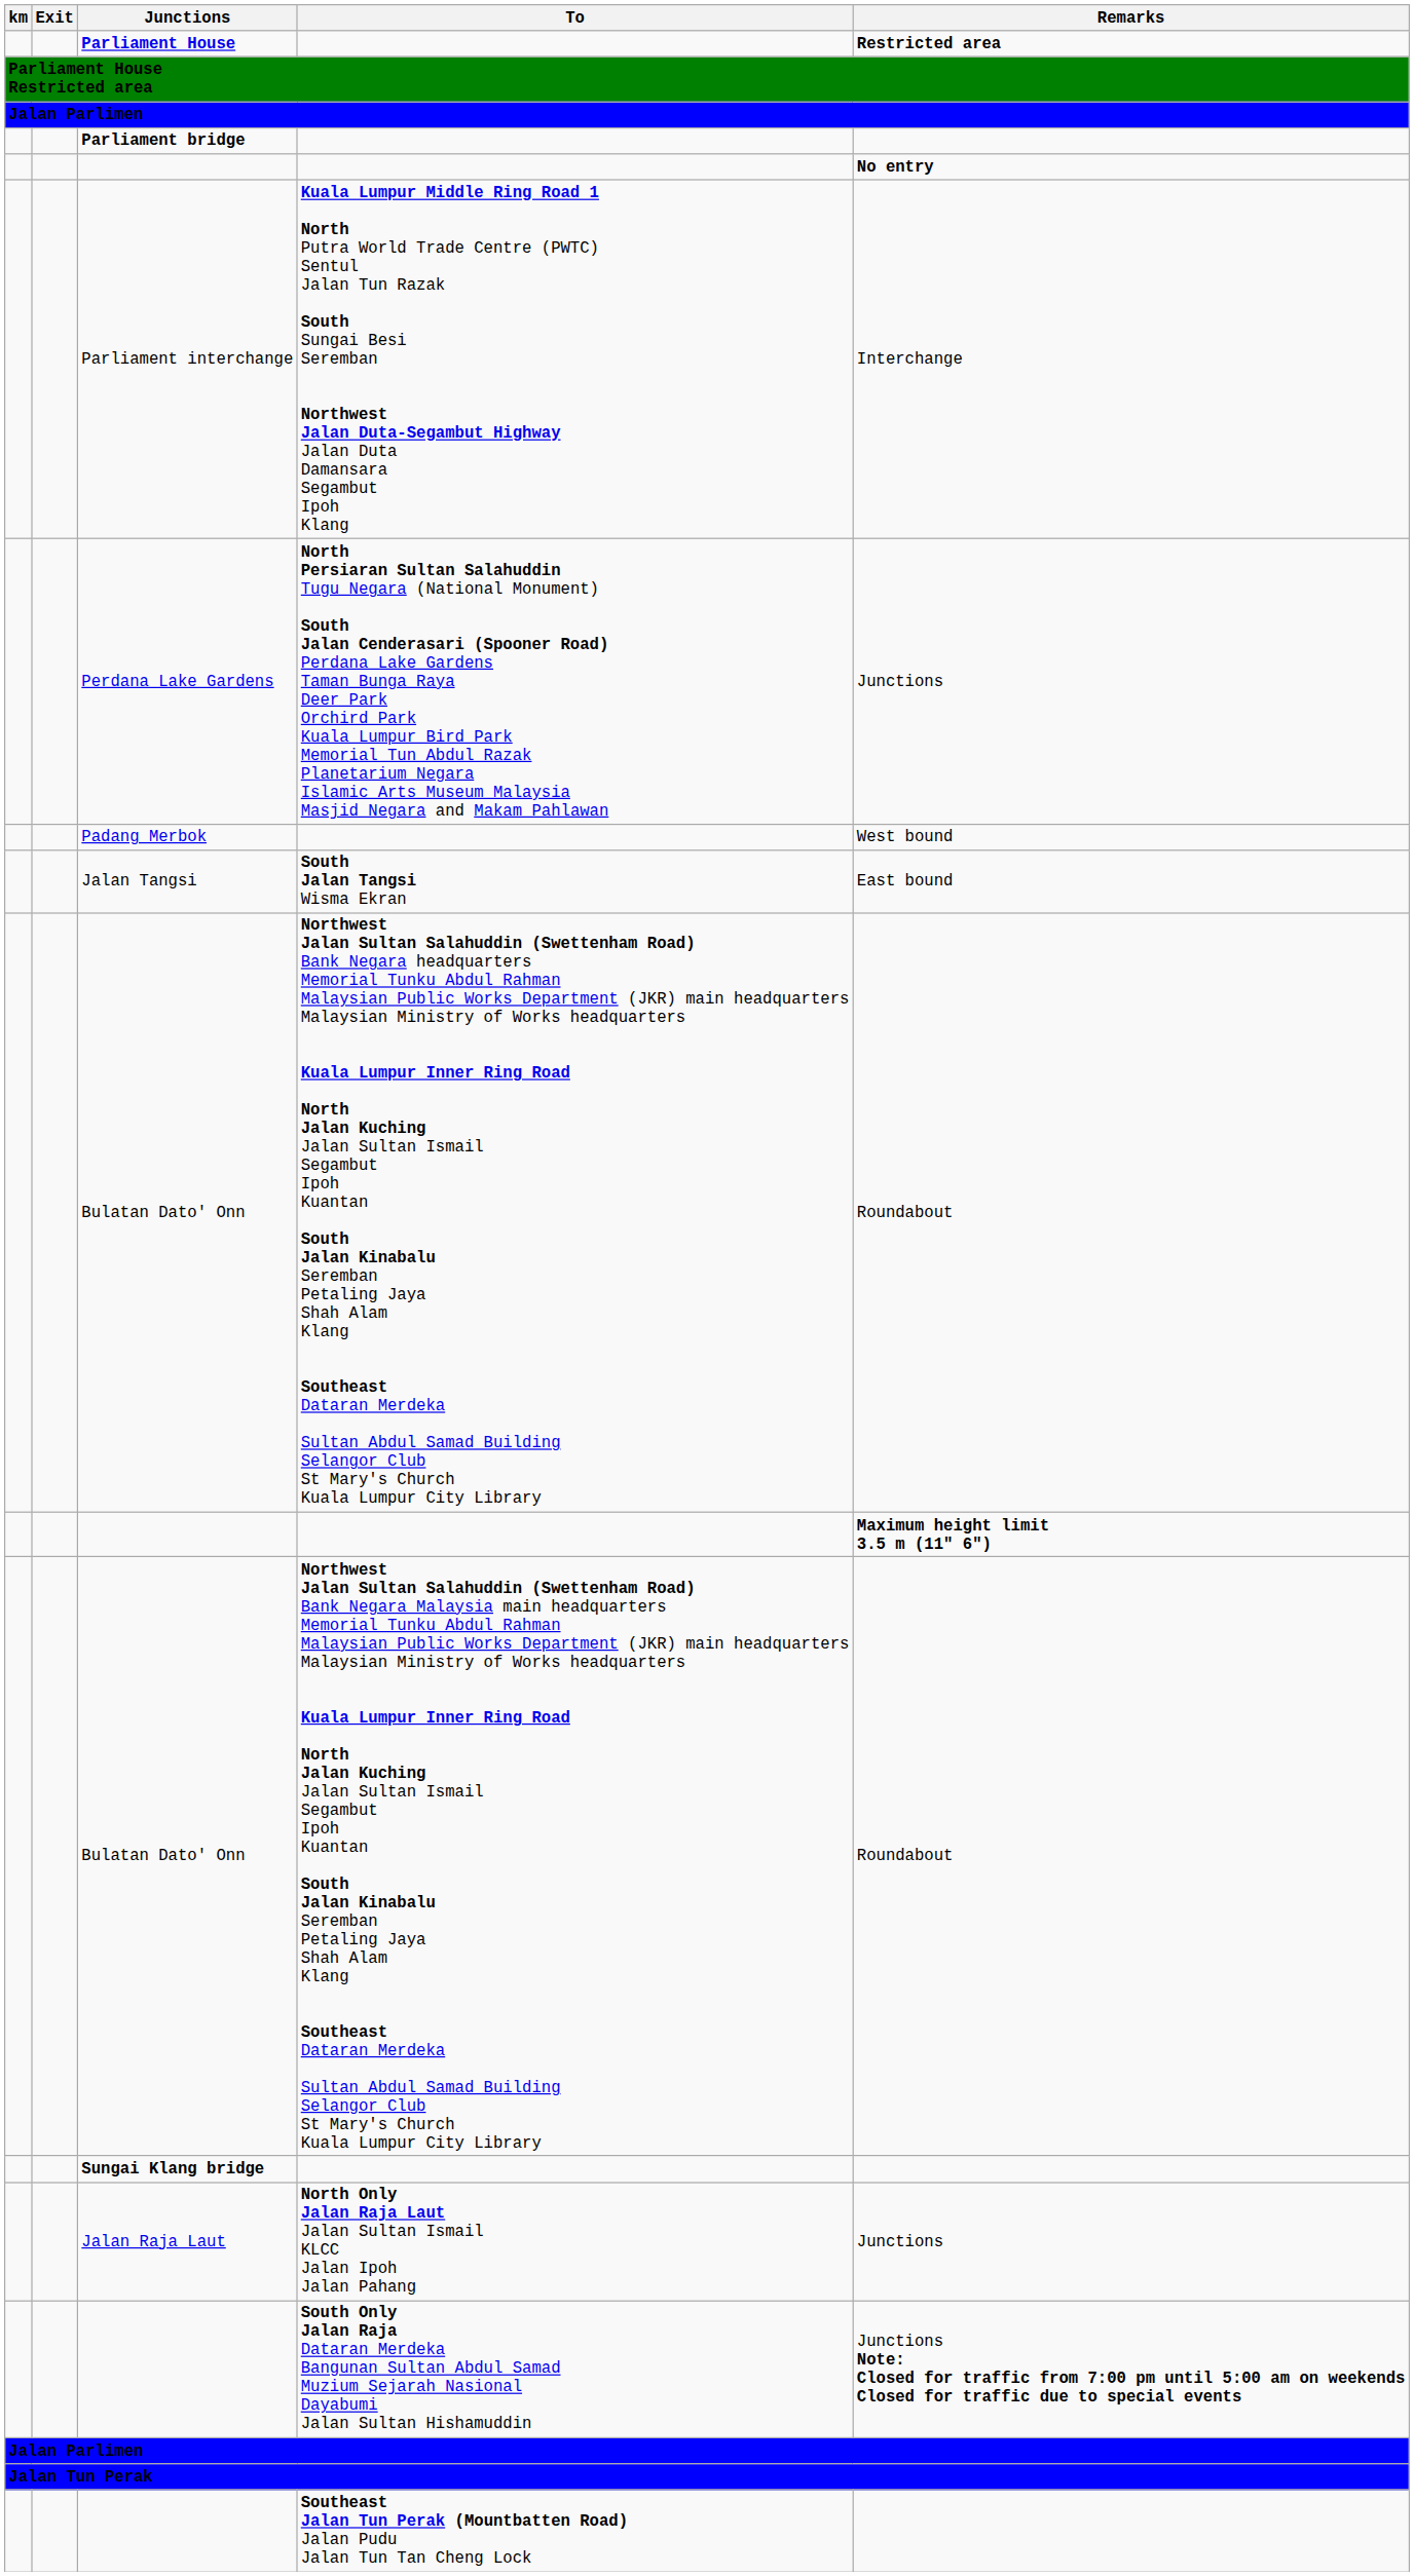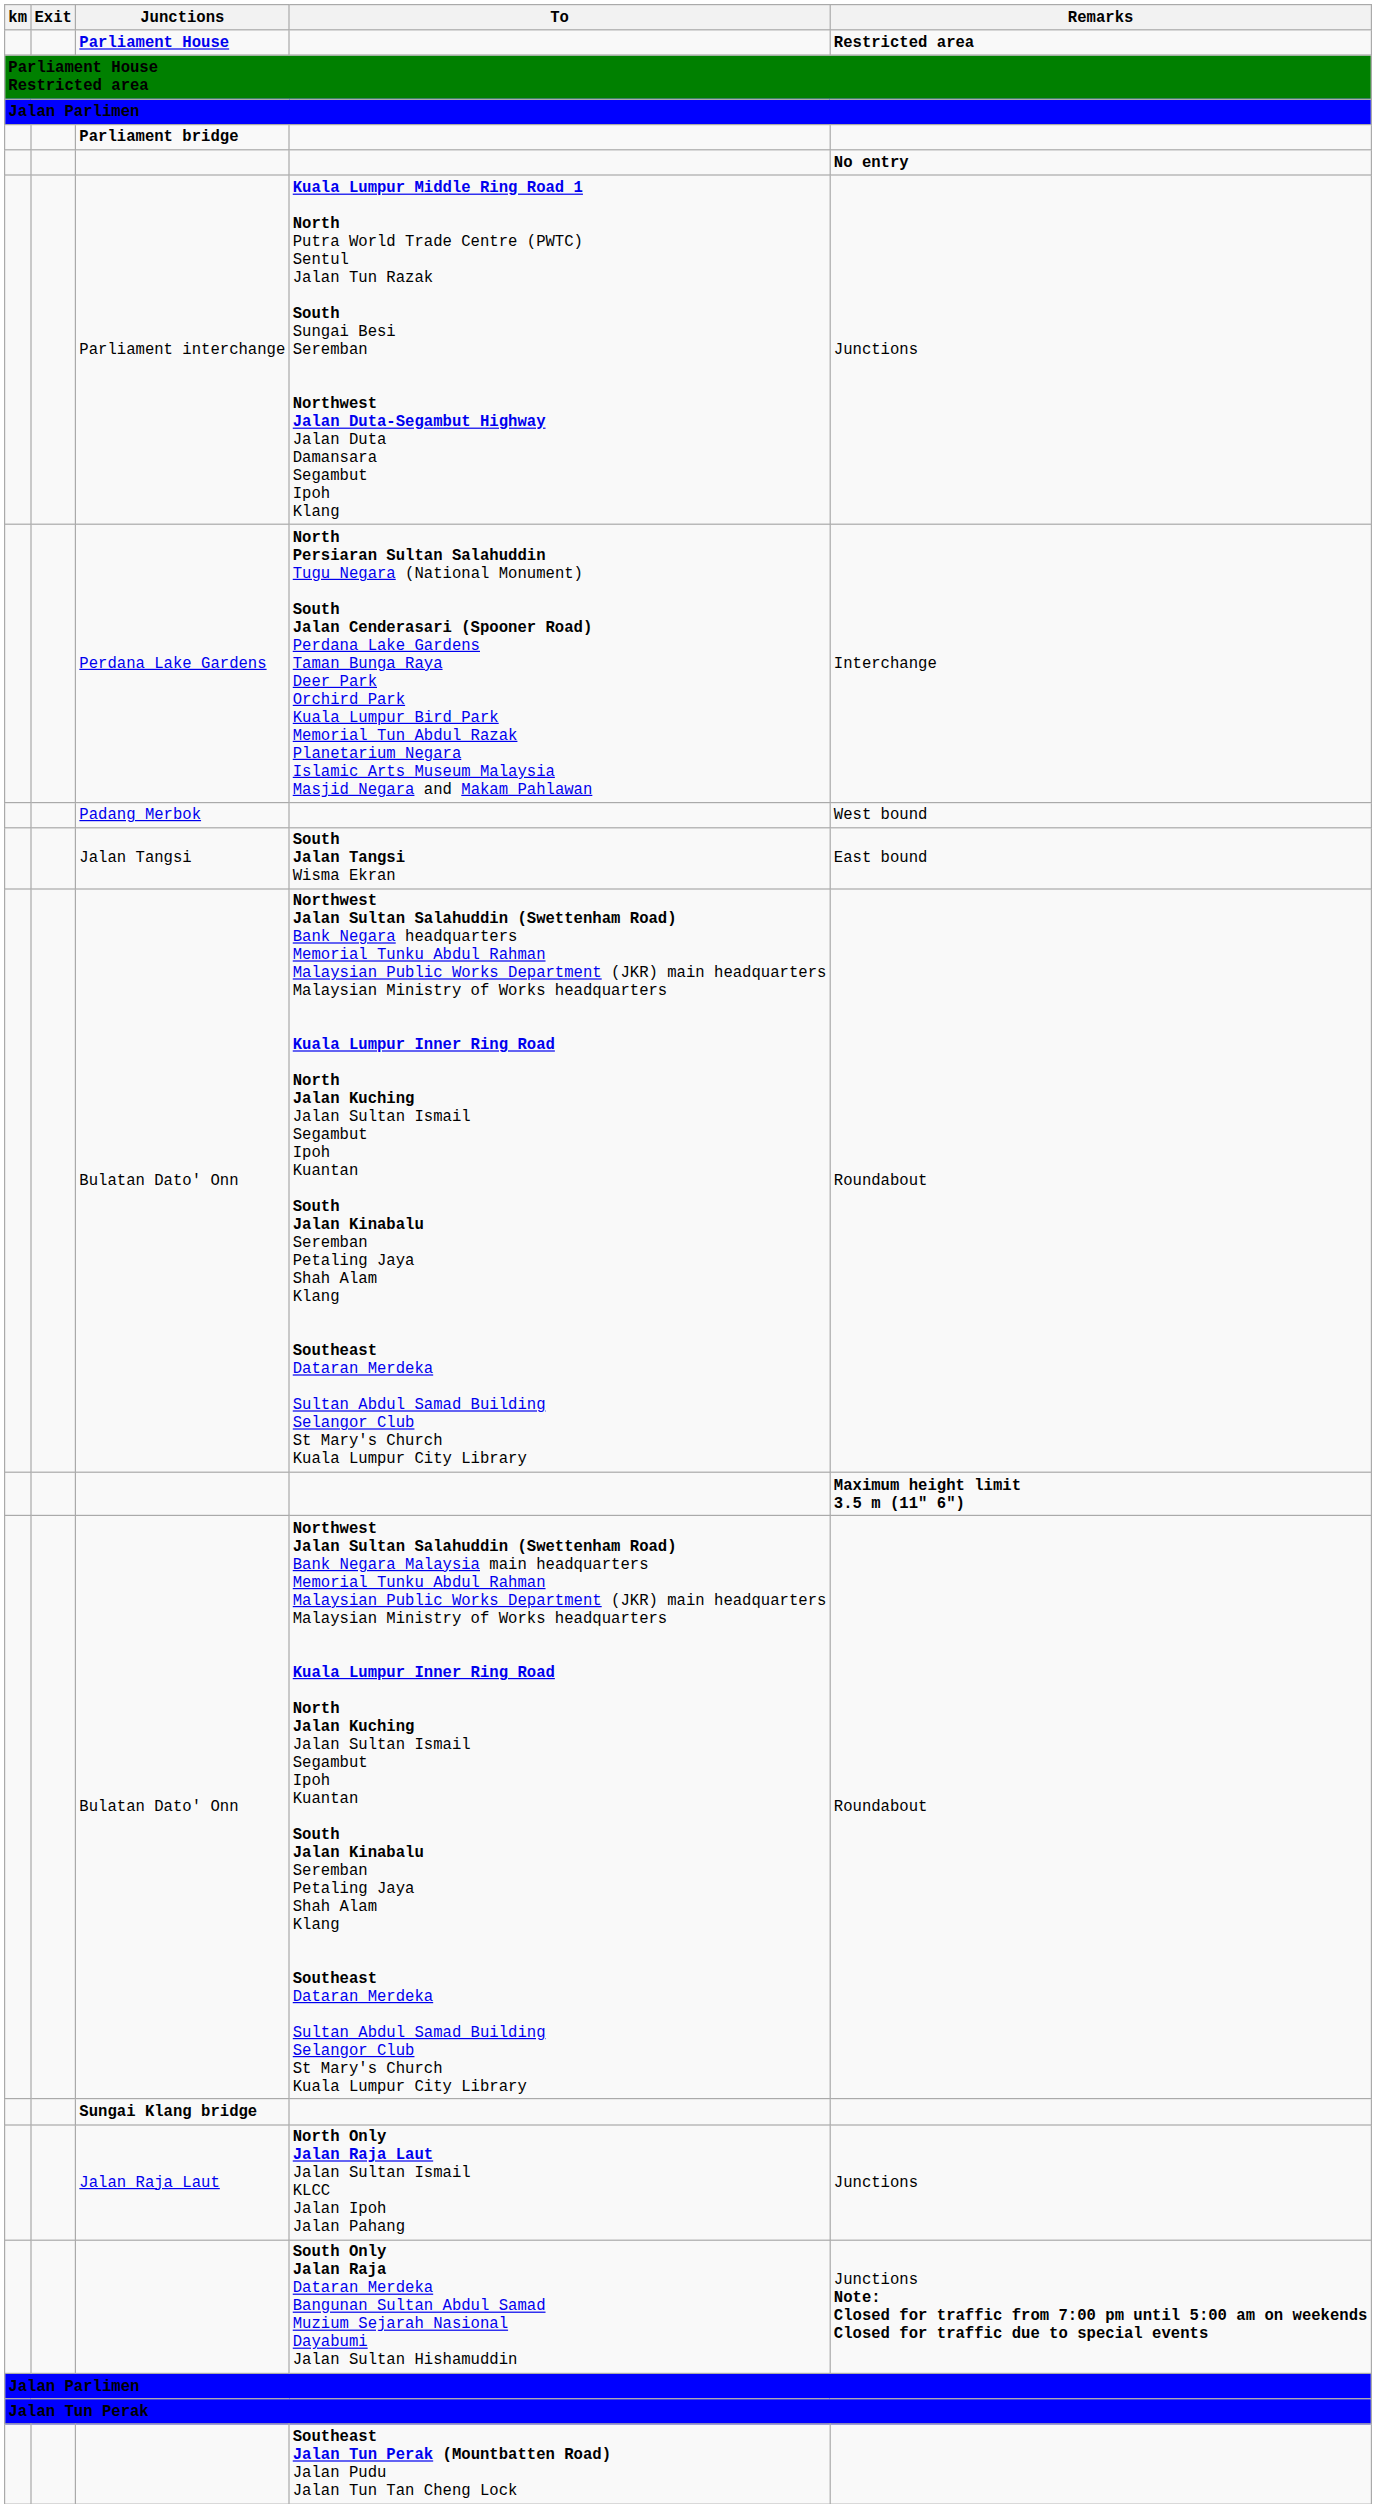Parliament interchange | Remarks: Interchange -> Junctions
Perdana Lake Gardens | Remarks: Junctions -> Interchange
